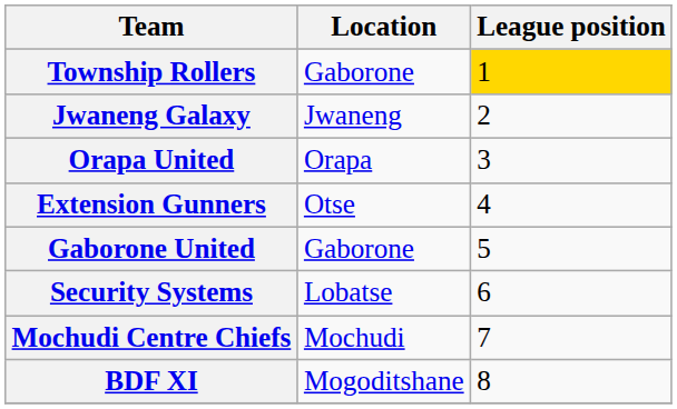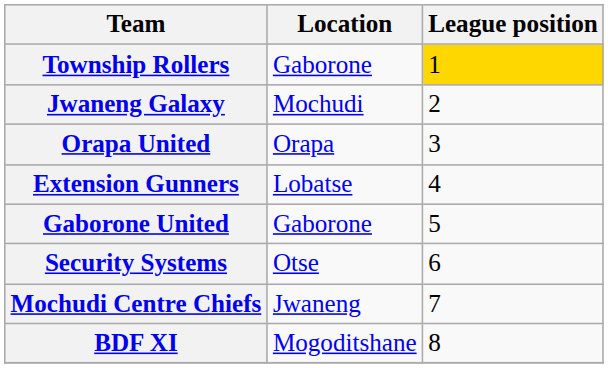Jwaneng Galaxy | Location: Jwaneng -> Mochudi
Extension Gunners | Location: Otse -> Lobatse
Security Systems | Location: Lobatse -> Otse
Mochudi Centre Chiefs | Location: Mochudi -> Jwaneng
